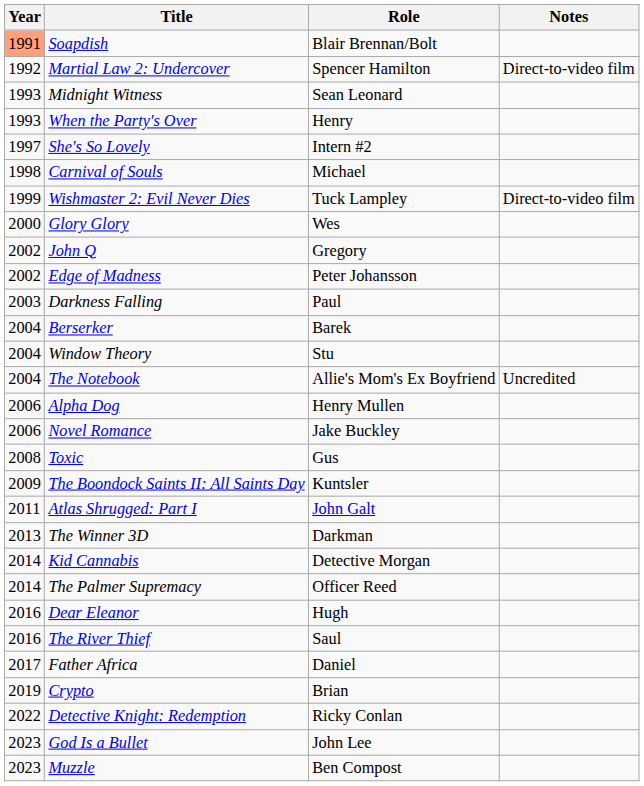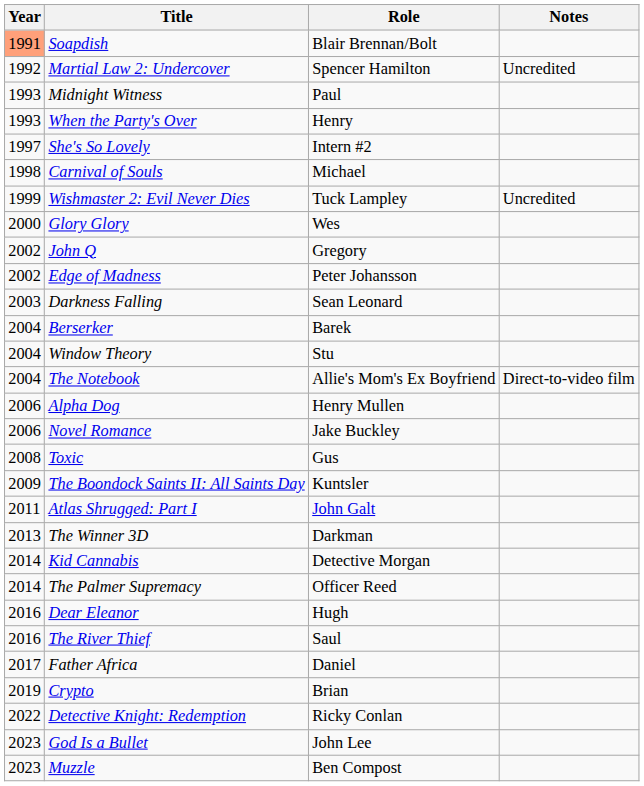Martial Law 2: Undercover | Notes: Direct-to-video film -> Uncredited
Midnight Witness | Role: Sean Leonard -> Paul
Wishmaster 2: Evil Never Dies | Notes: Direct-to-video film -> Uncredited
Darkness Falling | Role: Paul -> Sean Leonard
The Notebook | Notes: Uncredited -> Direct-to-video film
